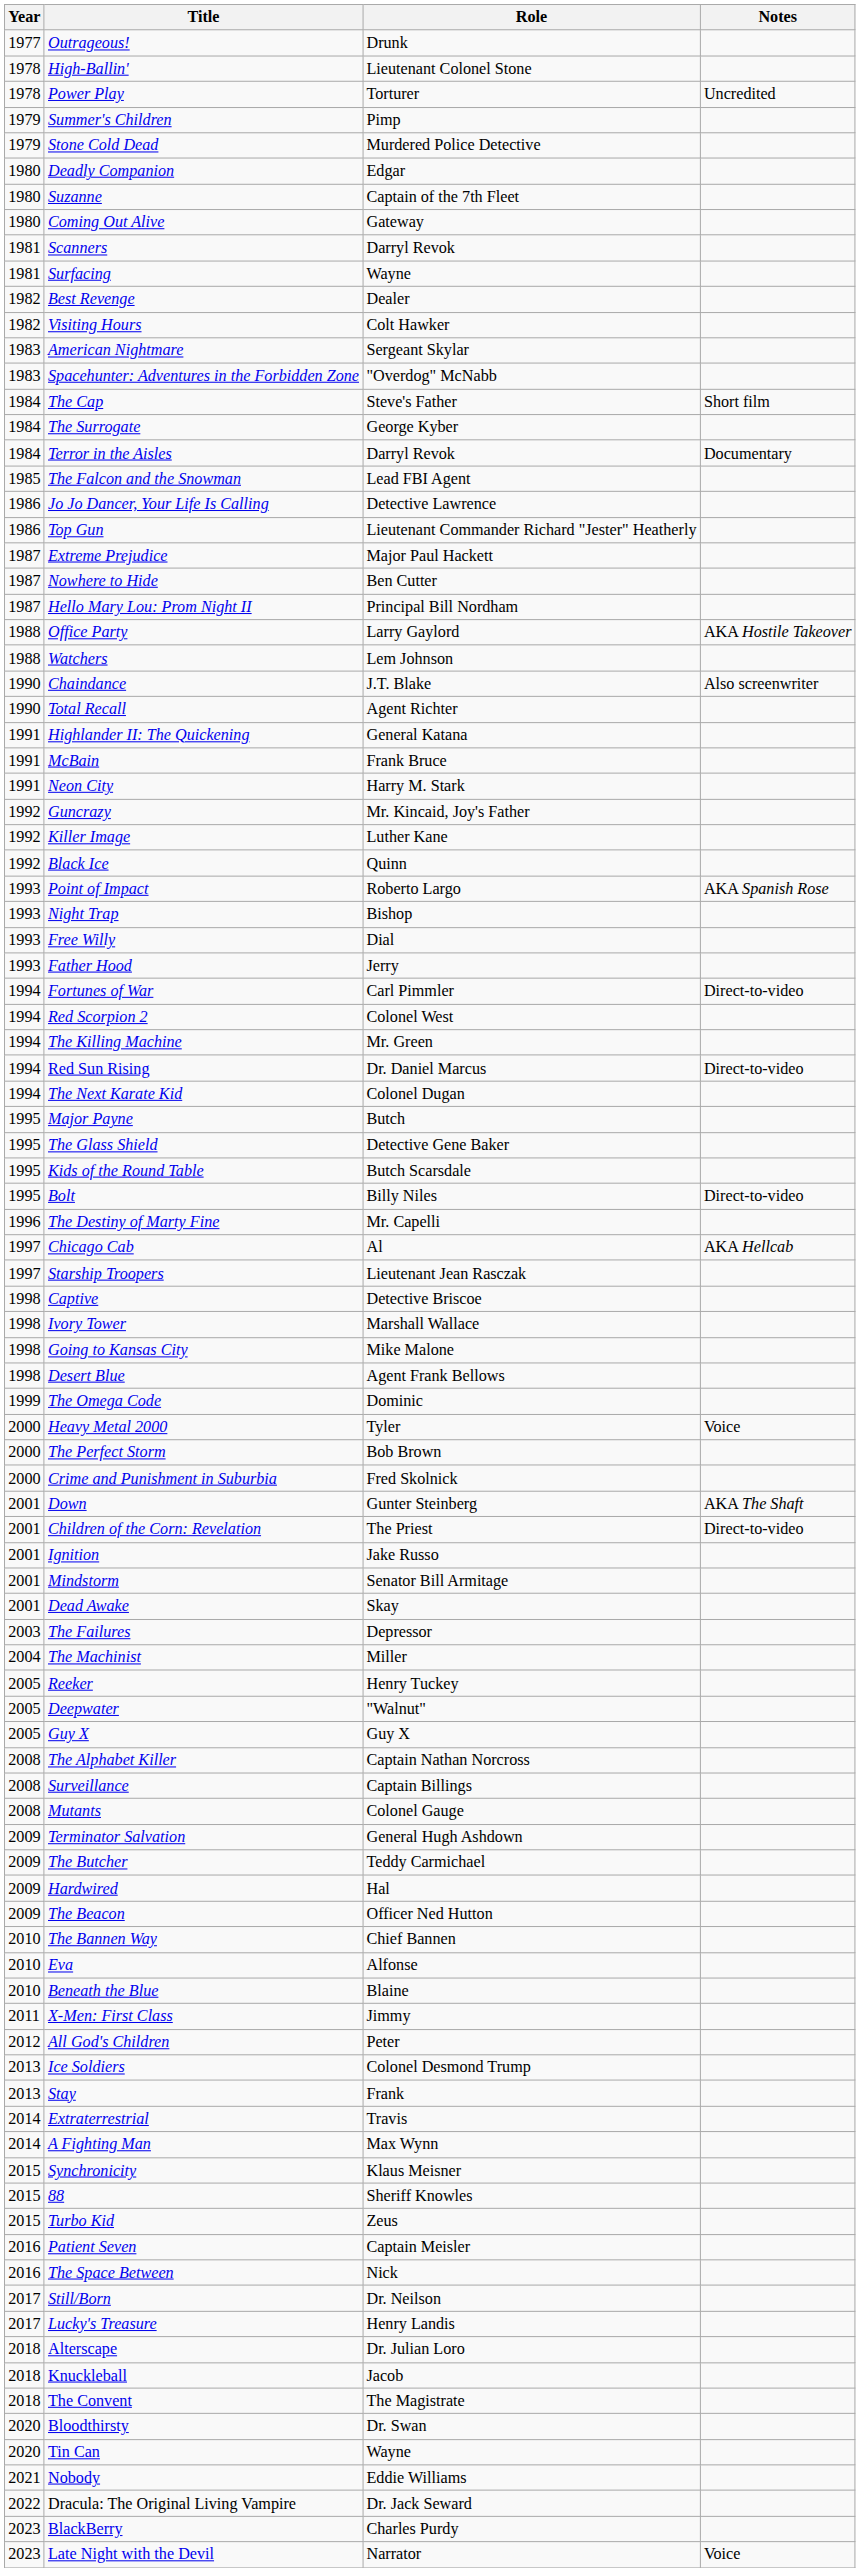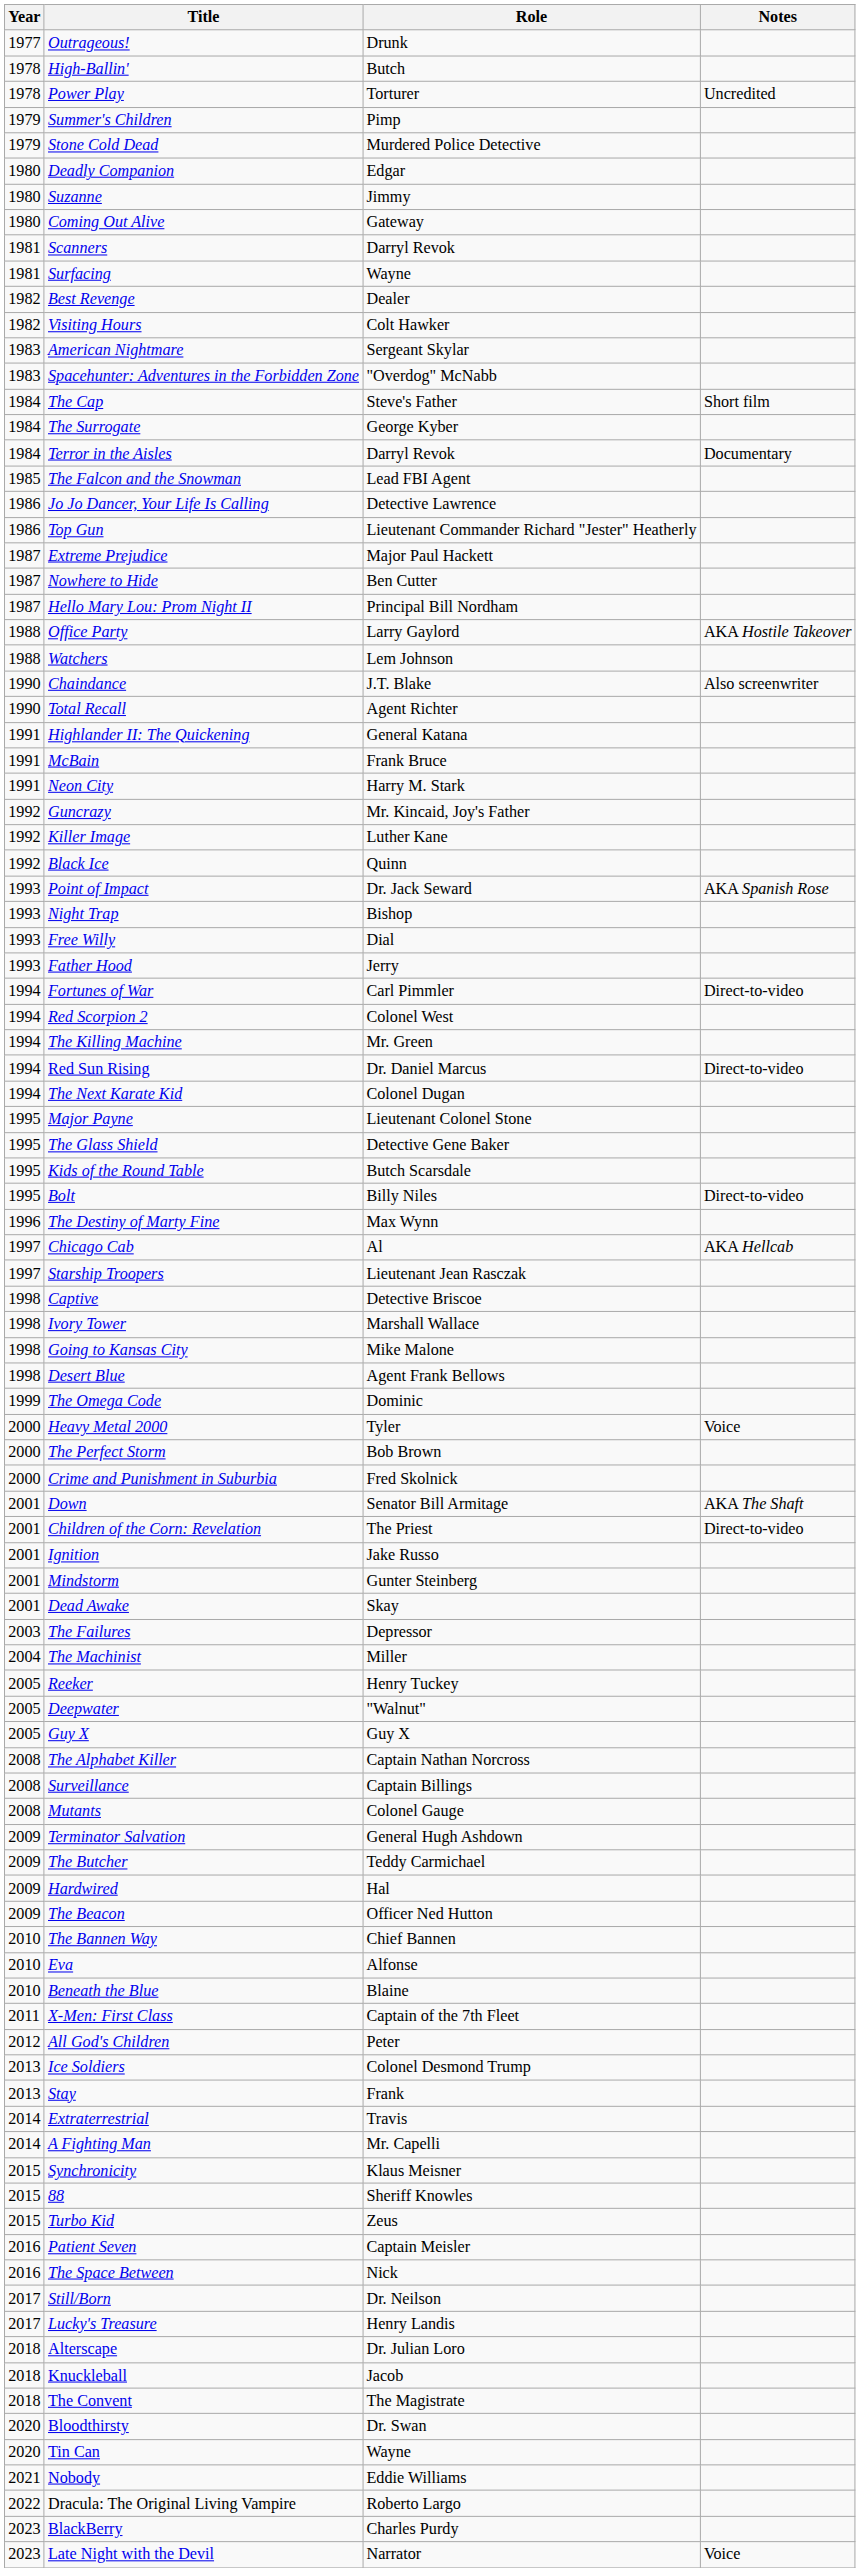High-Ballin' | Role: Lieutenant Colonel Stone -> Butch
Suzanne | Role: Captain of the 7th Fleet -> Jimmy
Point of Impact | Role: Roberto Largo -> Dr. Jack Seward
Major Payne | Role: Butch -> Lieutenant Colonel Stone
The Destiny of Marty Fine | Role: Mr. Capelli -> Max Wynn
Down | Role: Gunter Steinberg -> Senator Bill Armitage
Mindstorm | Role: Senator Bill Armitage -> Gunter Steinberg
X-Men: First Class | Role: Jimmy -> Captain of the 7th Fleet
A Fighting Man | Role: Max Wynn -> Mr. Capelli
Dracula: The Original Living Vampire | Role: Dr. Jack Seward -> Roberto Largo
